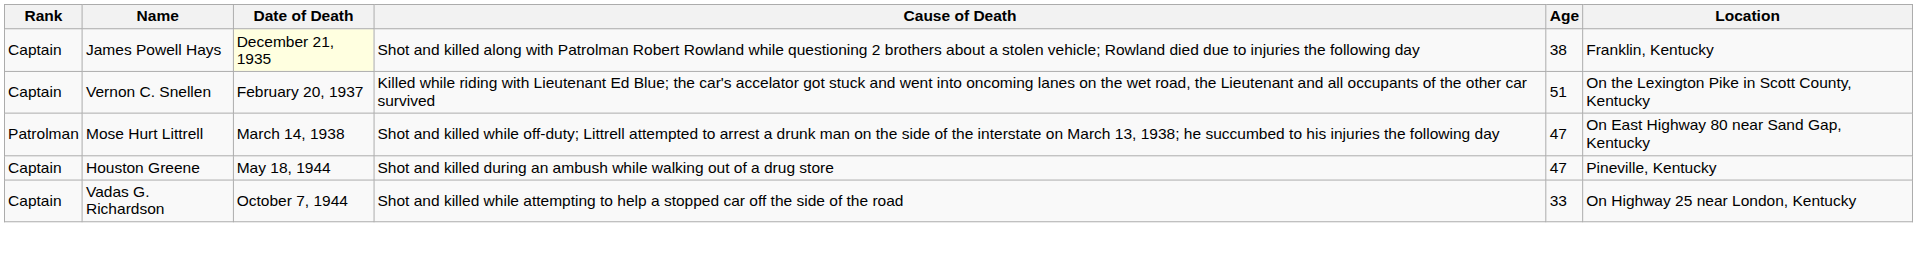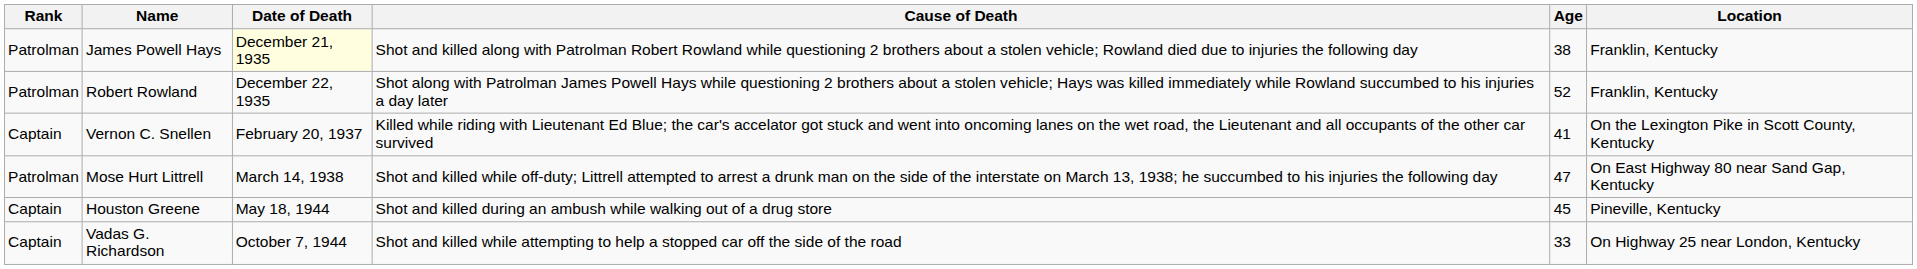James Powell Hays | Rank: Captain -> Patrolman
+ row: Patrolman | Robert Rowland | December 22, 1935 | Shot along with Patrolman James Powell Hays while questioning 2 brothers about a stolen vehicle; Hays was killed immediately while Rowland succumbed to his injuries a day later | 52 | Franklin, Kentucky
Vernon C. Snellen | Age: 51 -> 41
Houston Greene | Age: 47 -> 45
